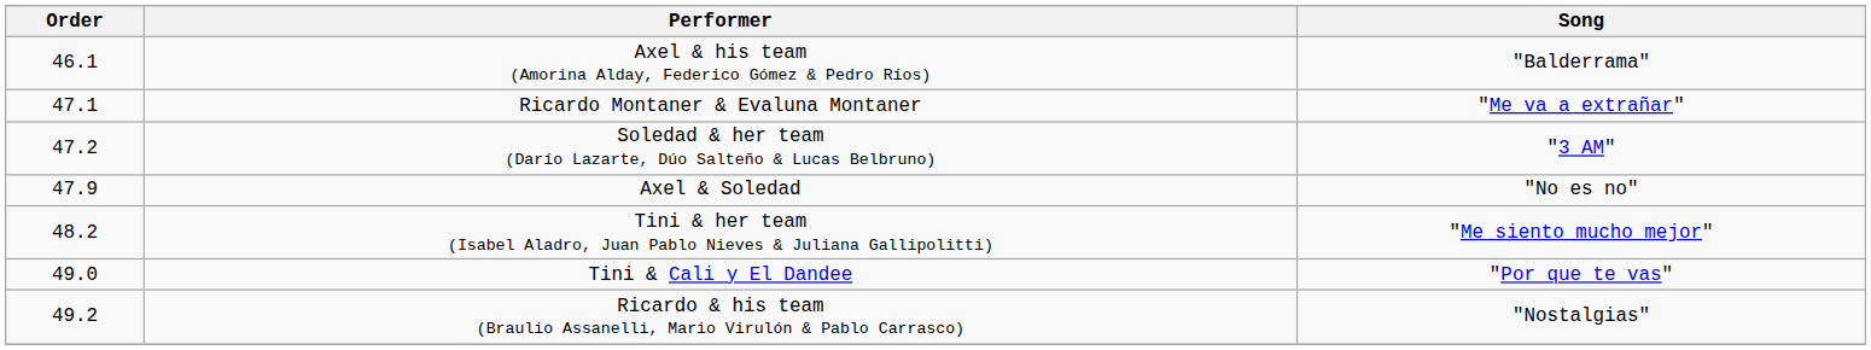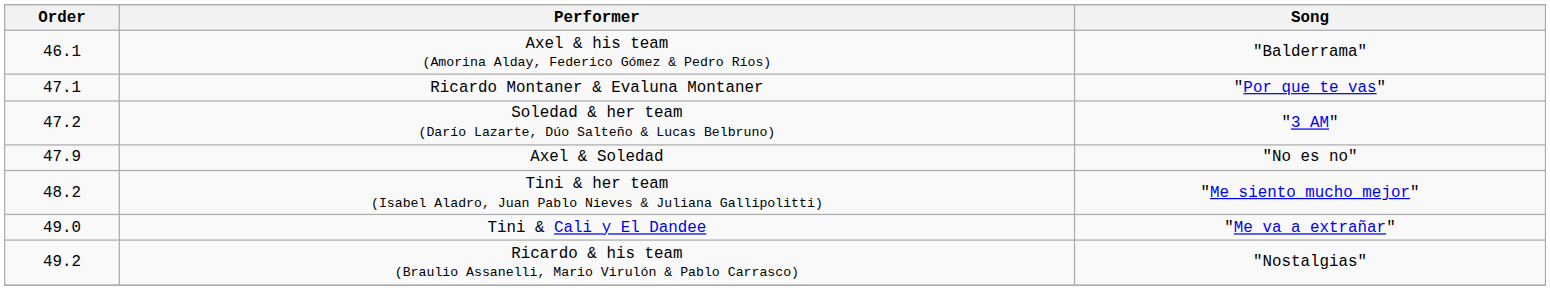Ricardo Montaner & Evaluna Montaner | Song: "Me va a extrañar" -> "Por que te vas"
Tini & Cali y El Dandee | Song: "Por que te vas" -> "Me va a extrañar"
